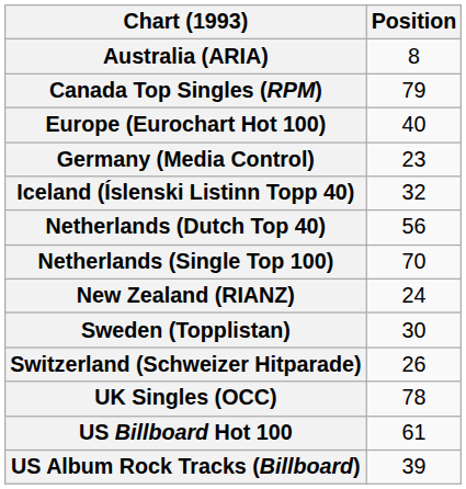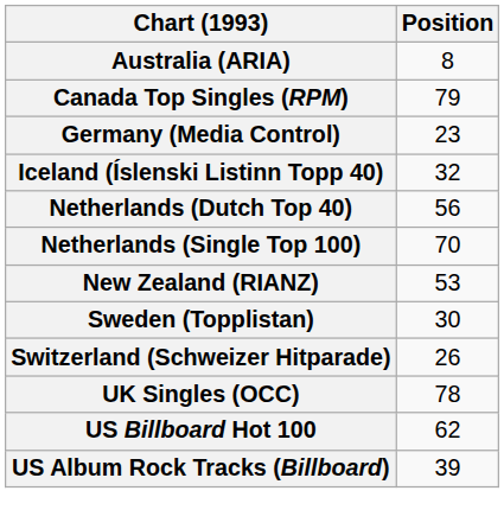- row: Europe (Eurochart Hot 100) | 40
New Zealand (RIANZ) | Position: 24 -> 53
US Billboard Hot 100 | Position: 61 -> 62
